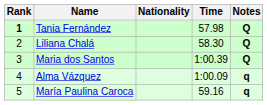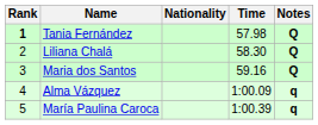Maria dos Santos | Time: 1:00.39 -> 59.16
María Paulina Caroca | Time: 59.16 -> 1:00.39
